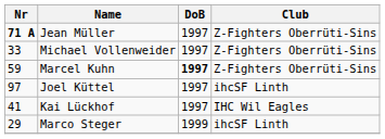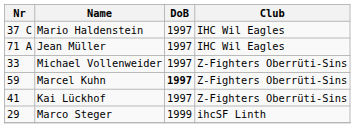+ row: 37 C | Mario Haldenstein | 1997 | IHC Wil Eagles
Jean Müller | Nr: bold -> normal
Jean Müller | Club: Z-Fighters Oberrüti-Sins -> IHC Wil Eagles
- row: 97 | Joel Küttel | 1997 | ihcSF Linth
Kai Lückhof | Club: IHC Wil Eagles -> Z-Fighters Oberrüti-Sins
